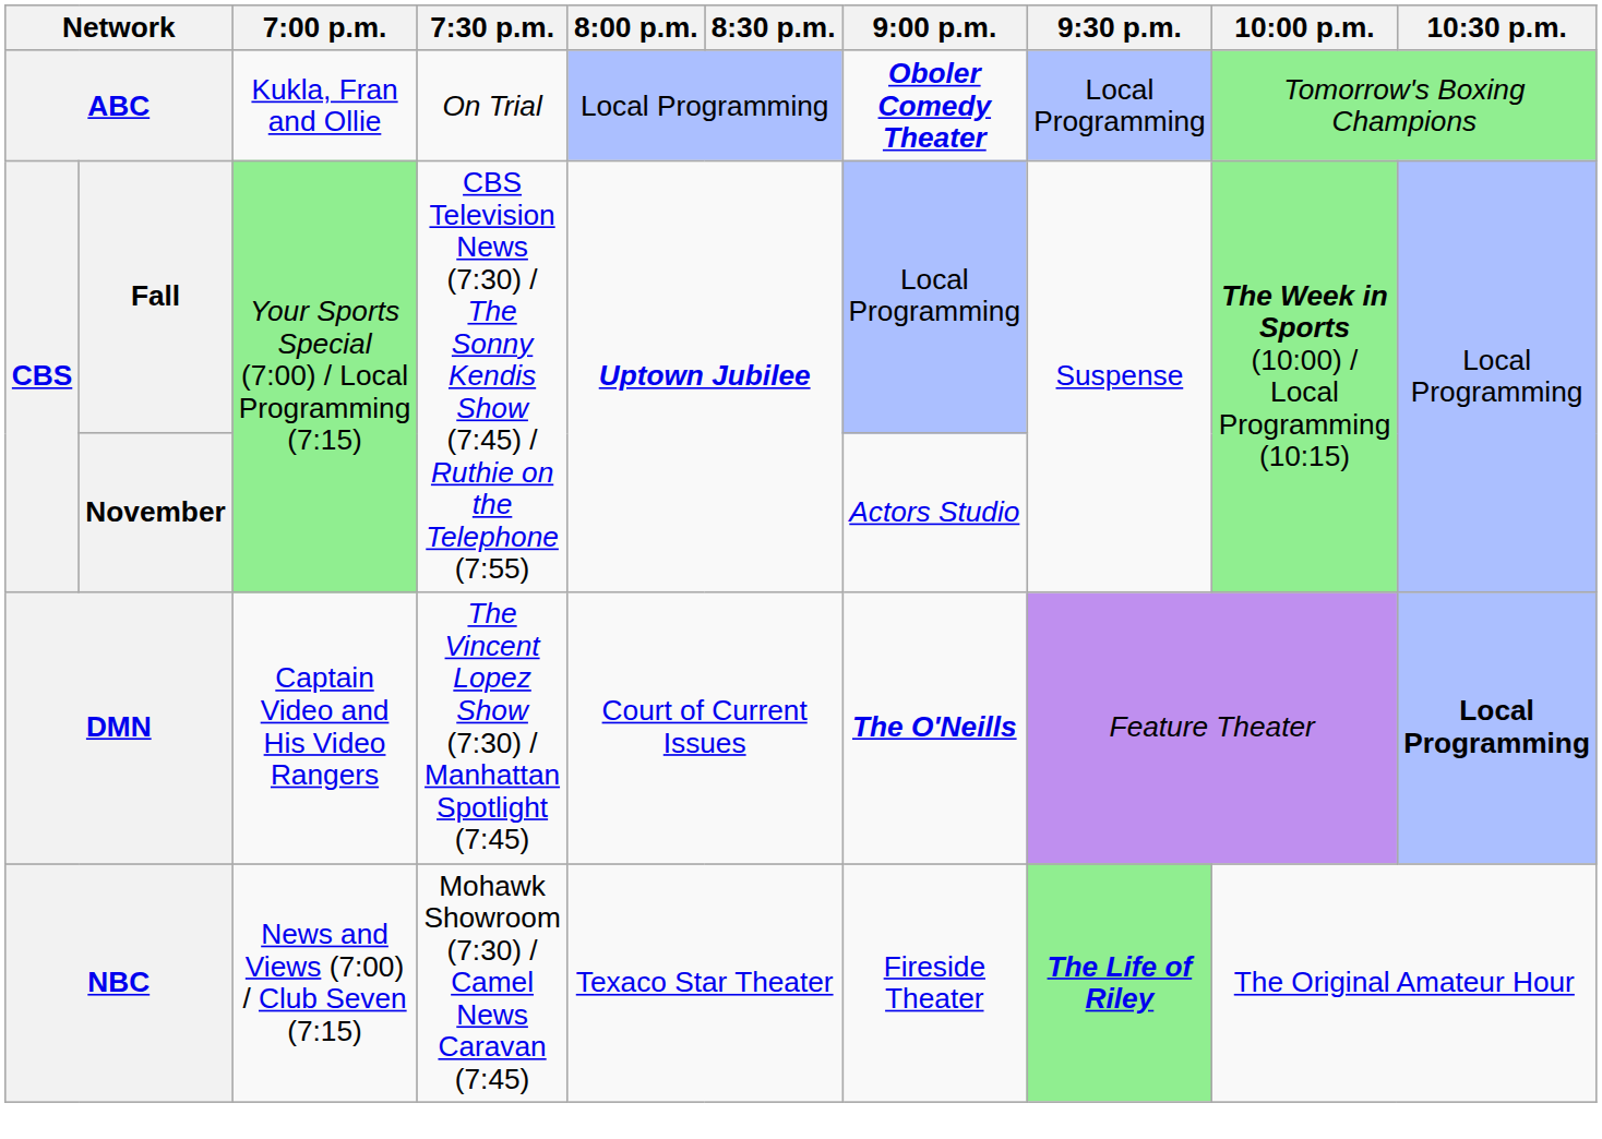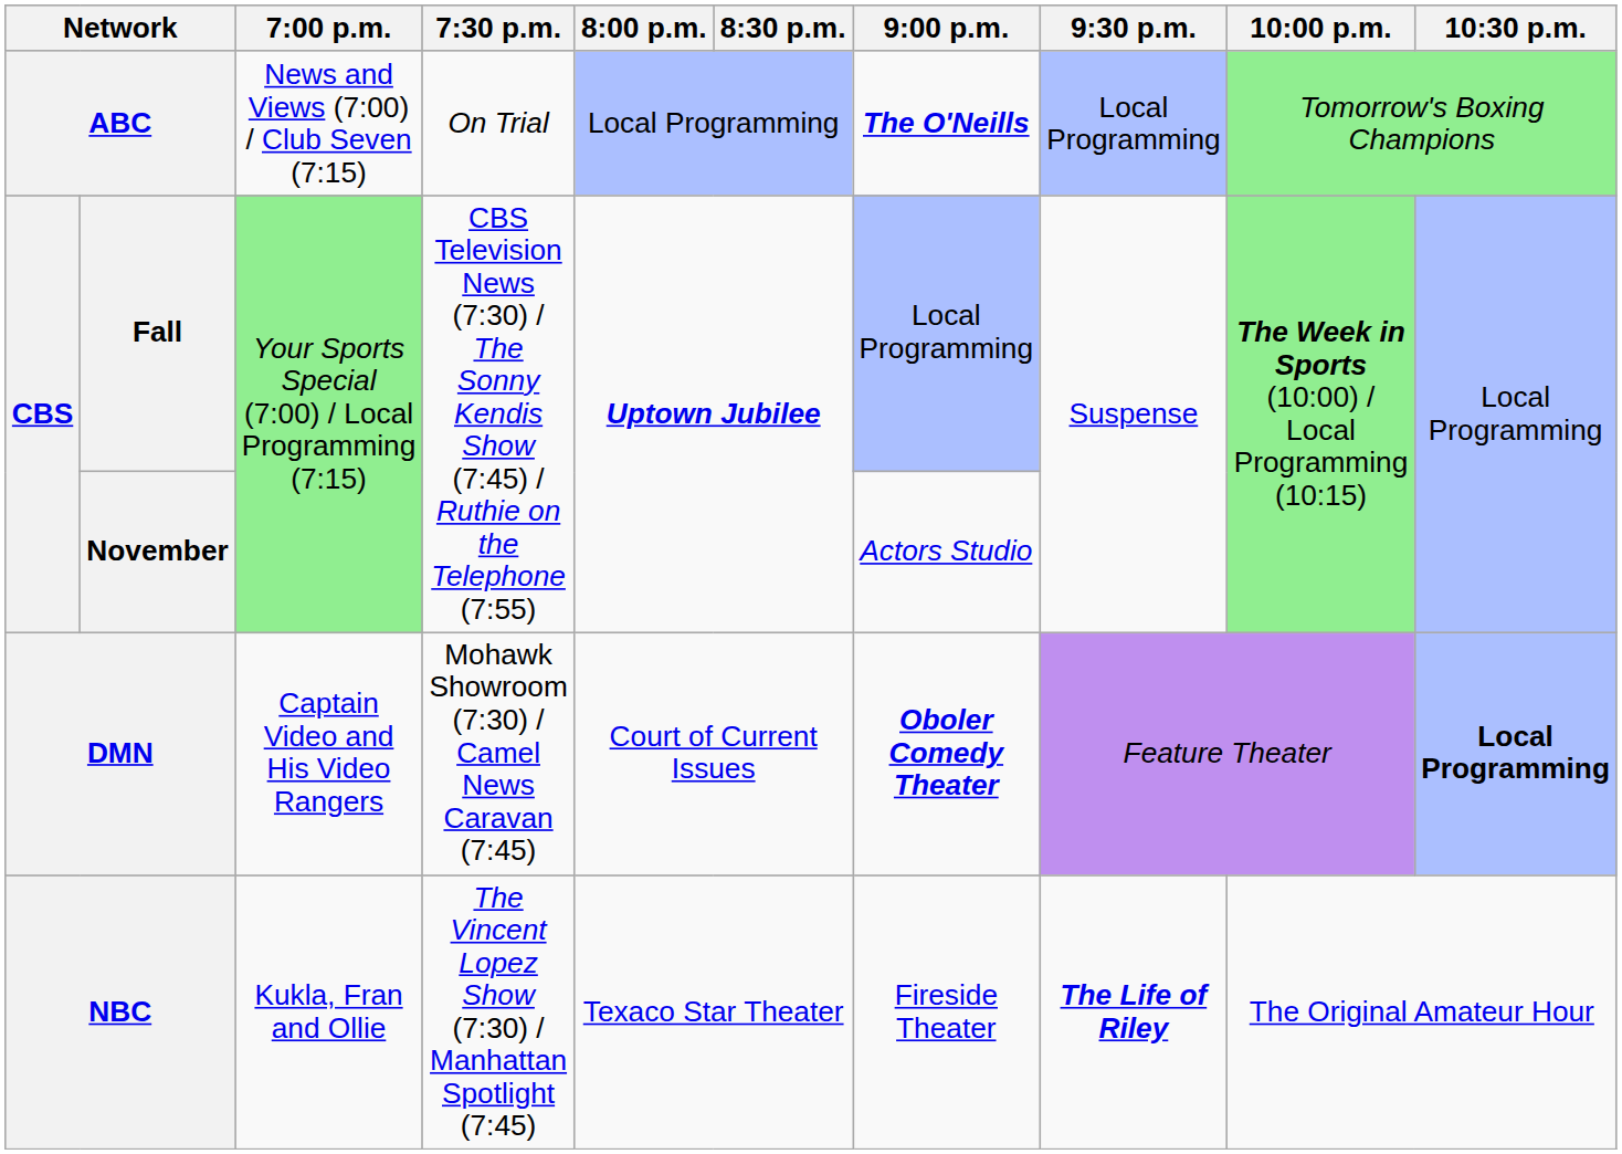ABC | 7:00 p.m.: Kukla, Fran and Ollie -> News and Views (7:00) / Club Seven (7:15)
ABC | 9:00 p.m.: Oboler Comedy Theater -> The O'Neills
DMN | 7:30 p.m.: The Vincent Lopez Show (7:30) / Manhattan Spotlight (7:45) -> Mohawk Showroom (7:30) / Camel News Caravan (7:45)
DMN | 9:00 p.m.: The O'Neills -> Oboler Comedy Theater
NBC | 7:00 p.m.: News and Views (7:00) / Club Seven (7:15) -> Kukla, Fran and Ollie
NBC | 7:30 p.m.: Mohawk Showroom (7:30) / Camel News Caravan (7:45) -> The Vincent Lopez Show (7:30) / Manhattan Spotlight (7:45)
NBC | 9:30 p.m.: lightgreen background -> no background
